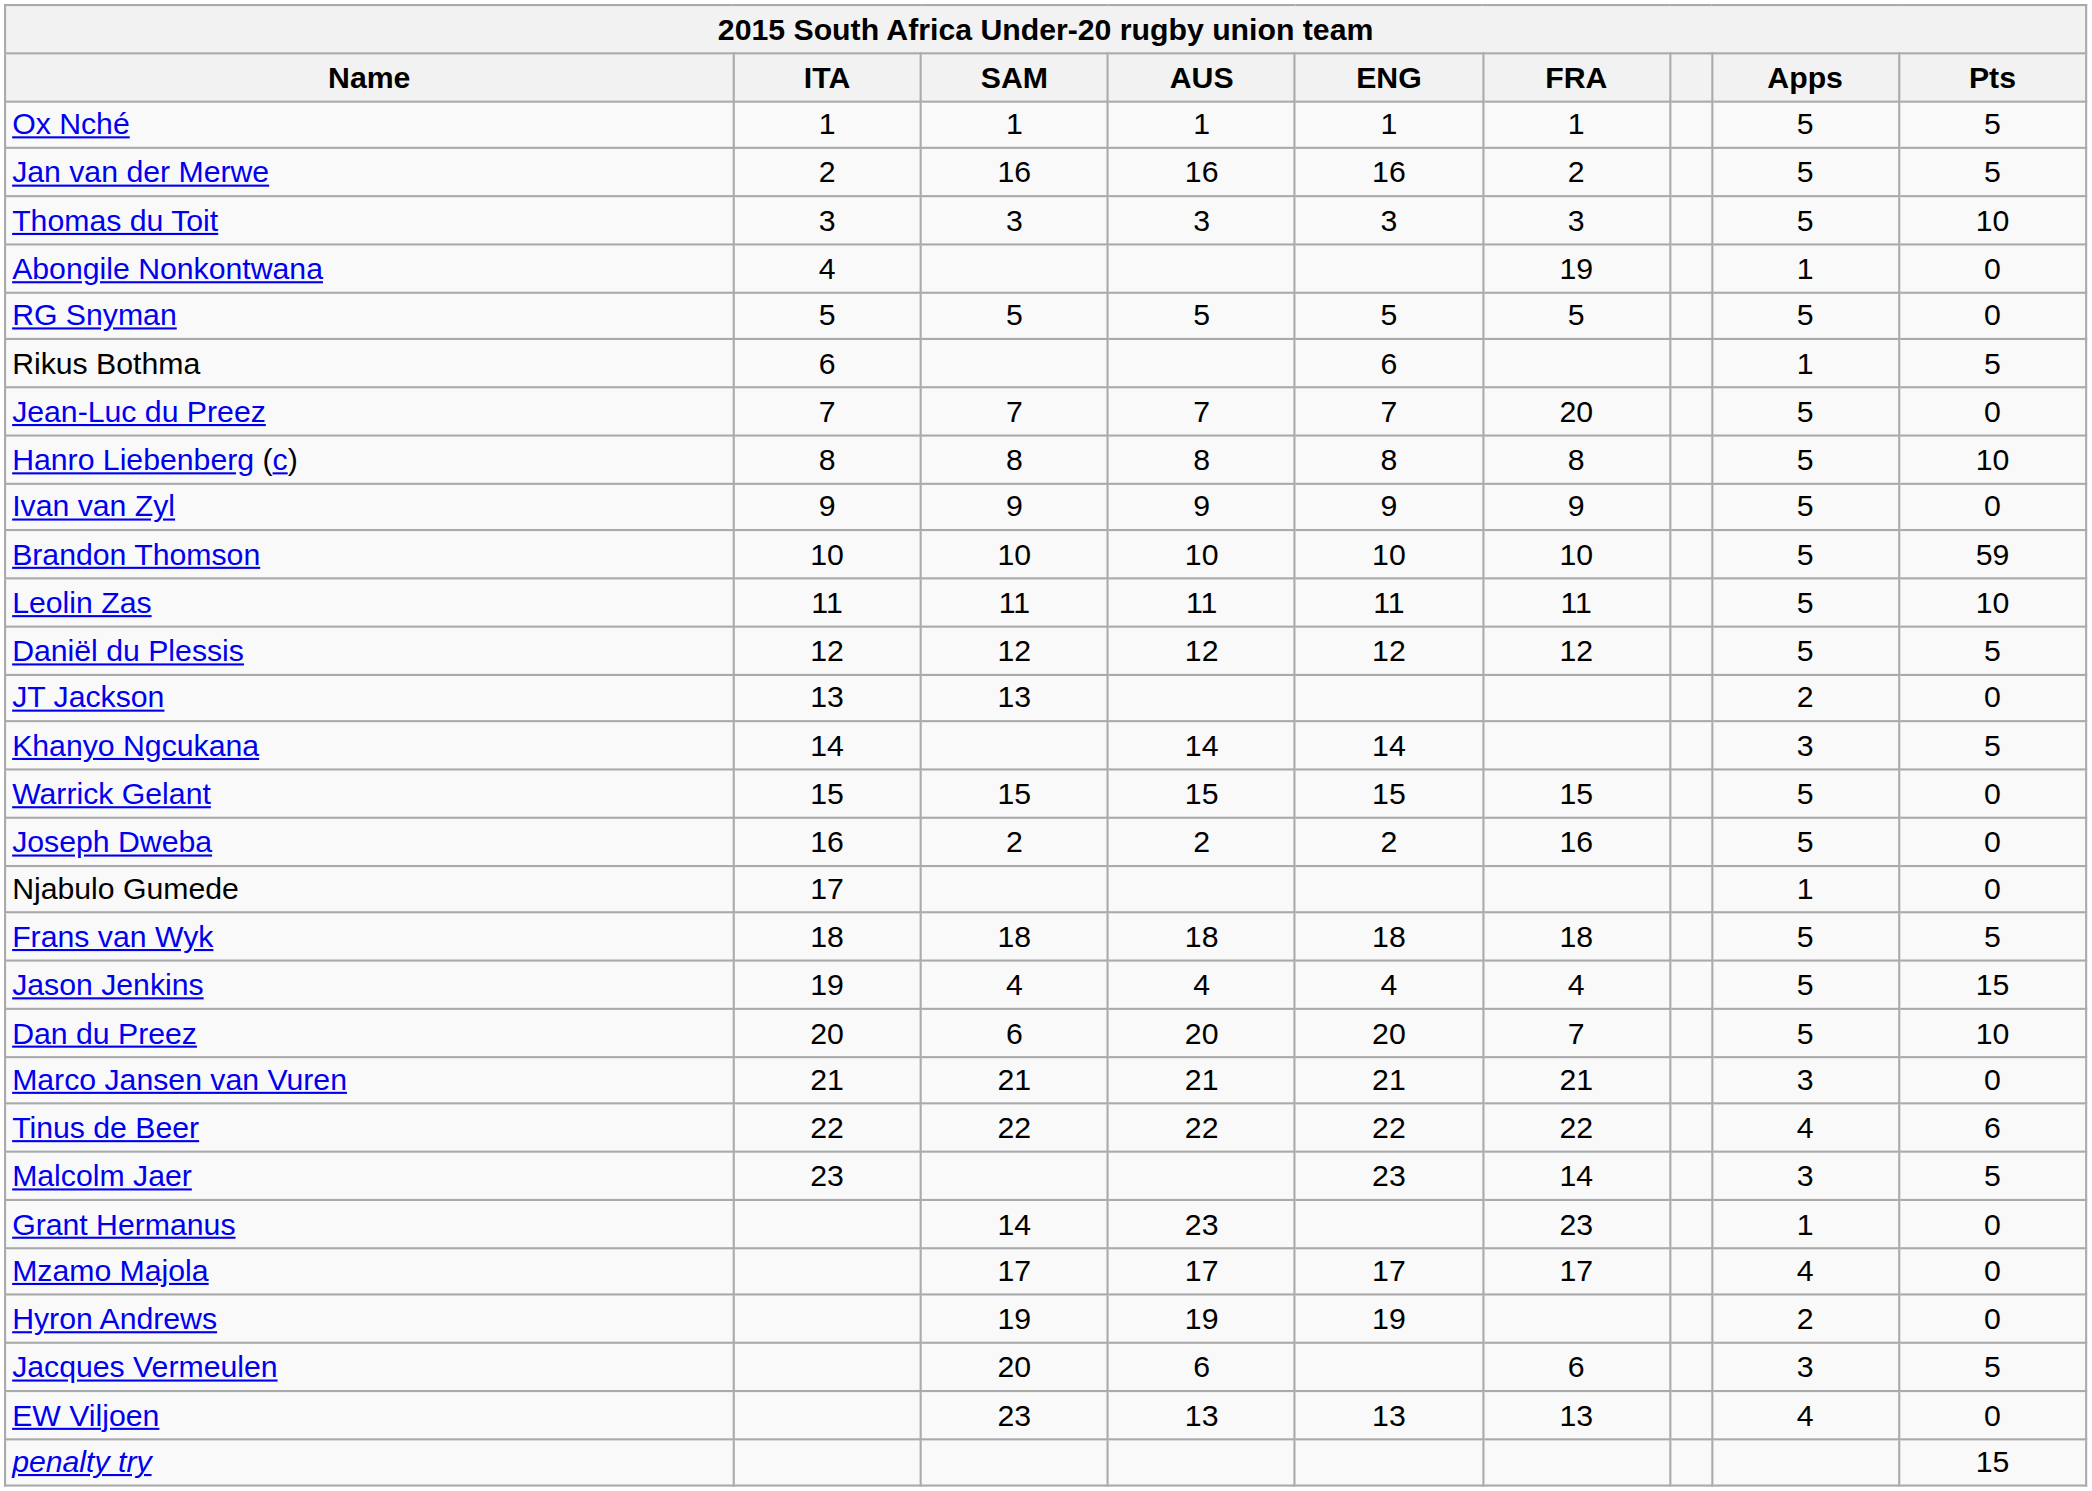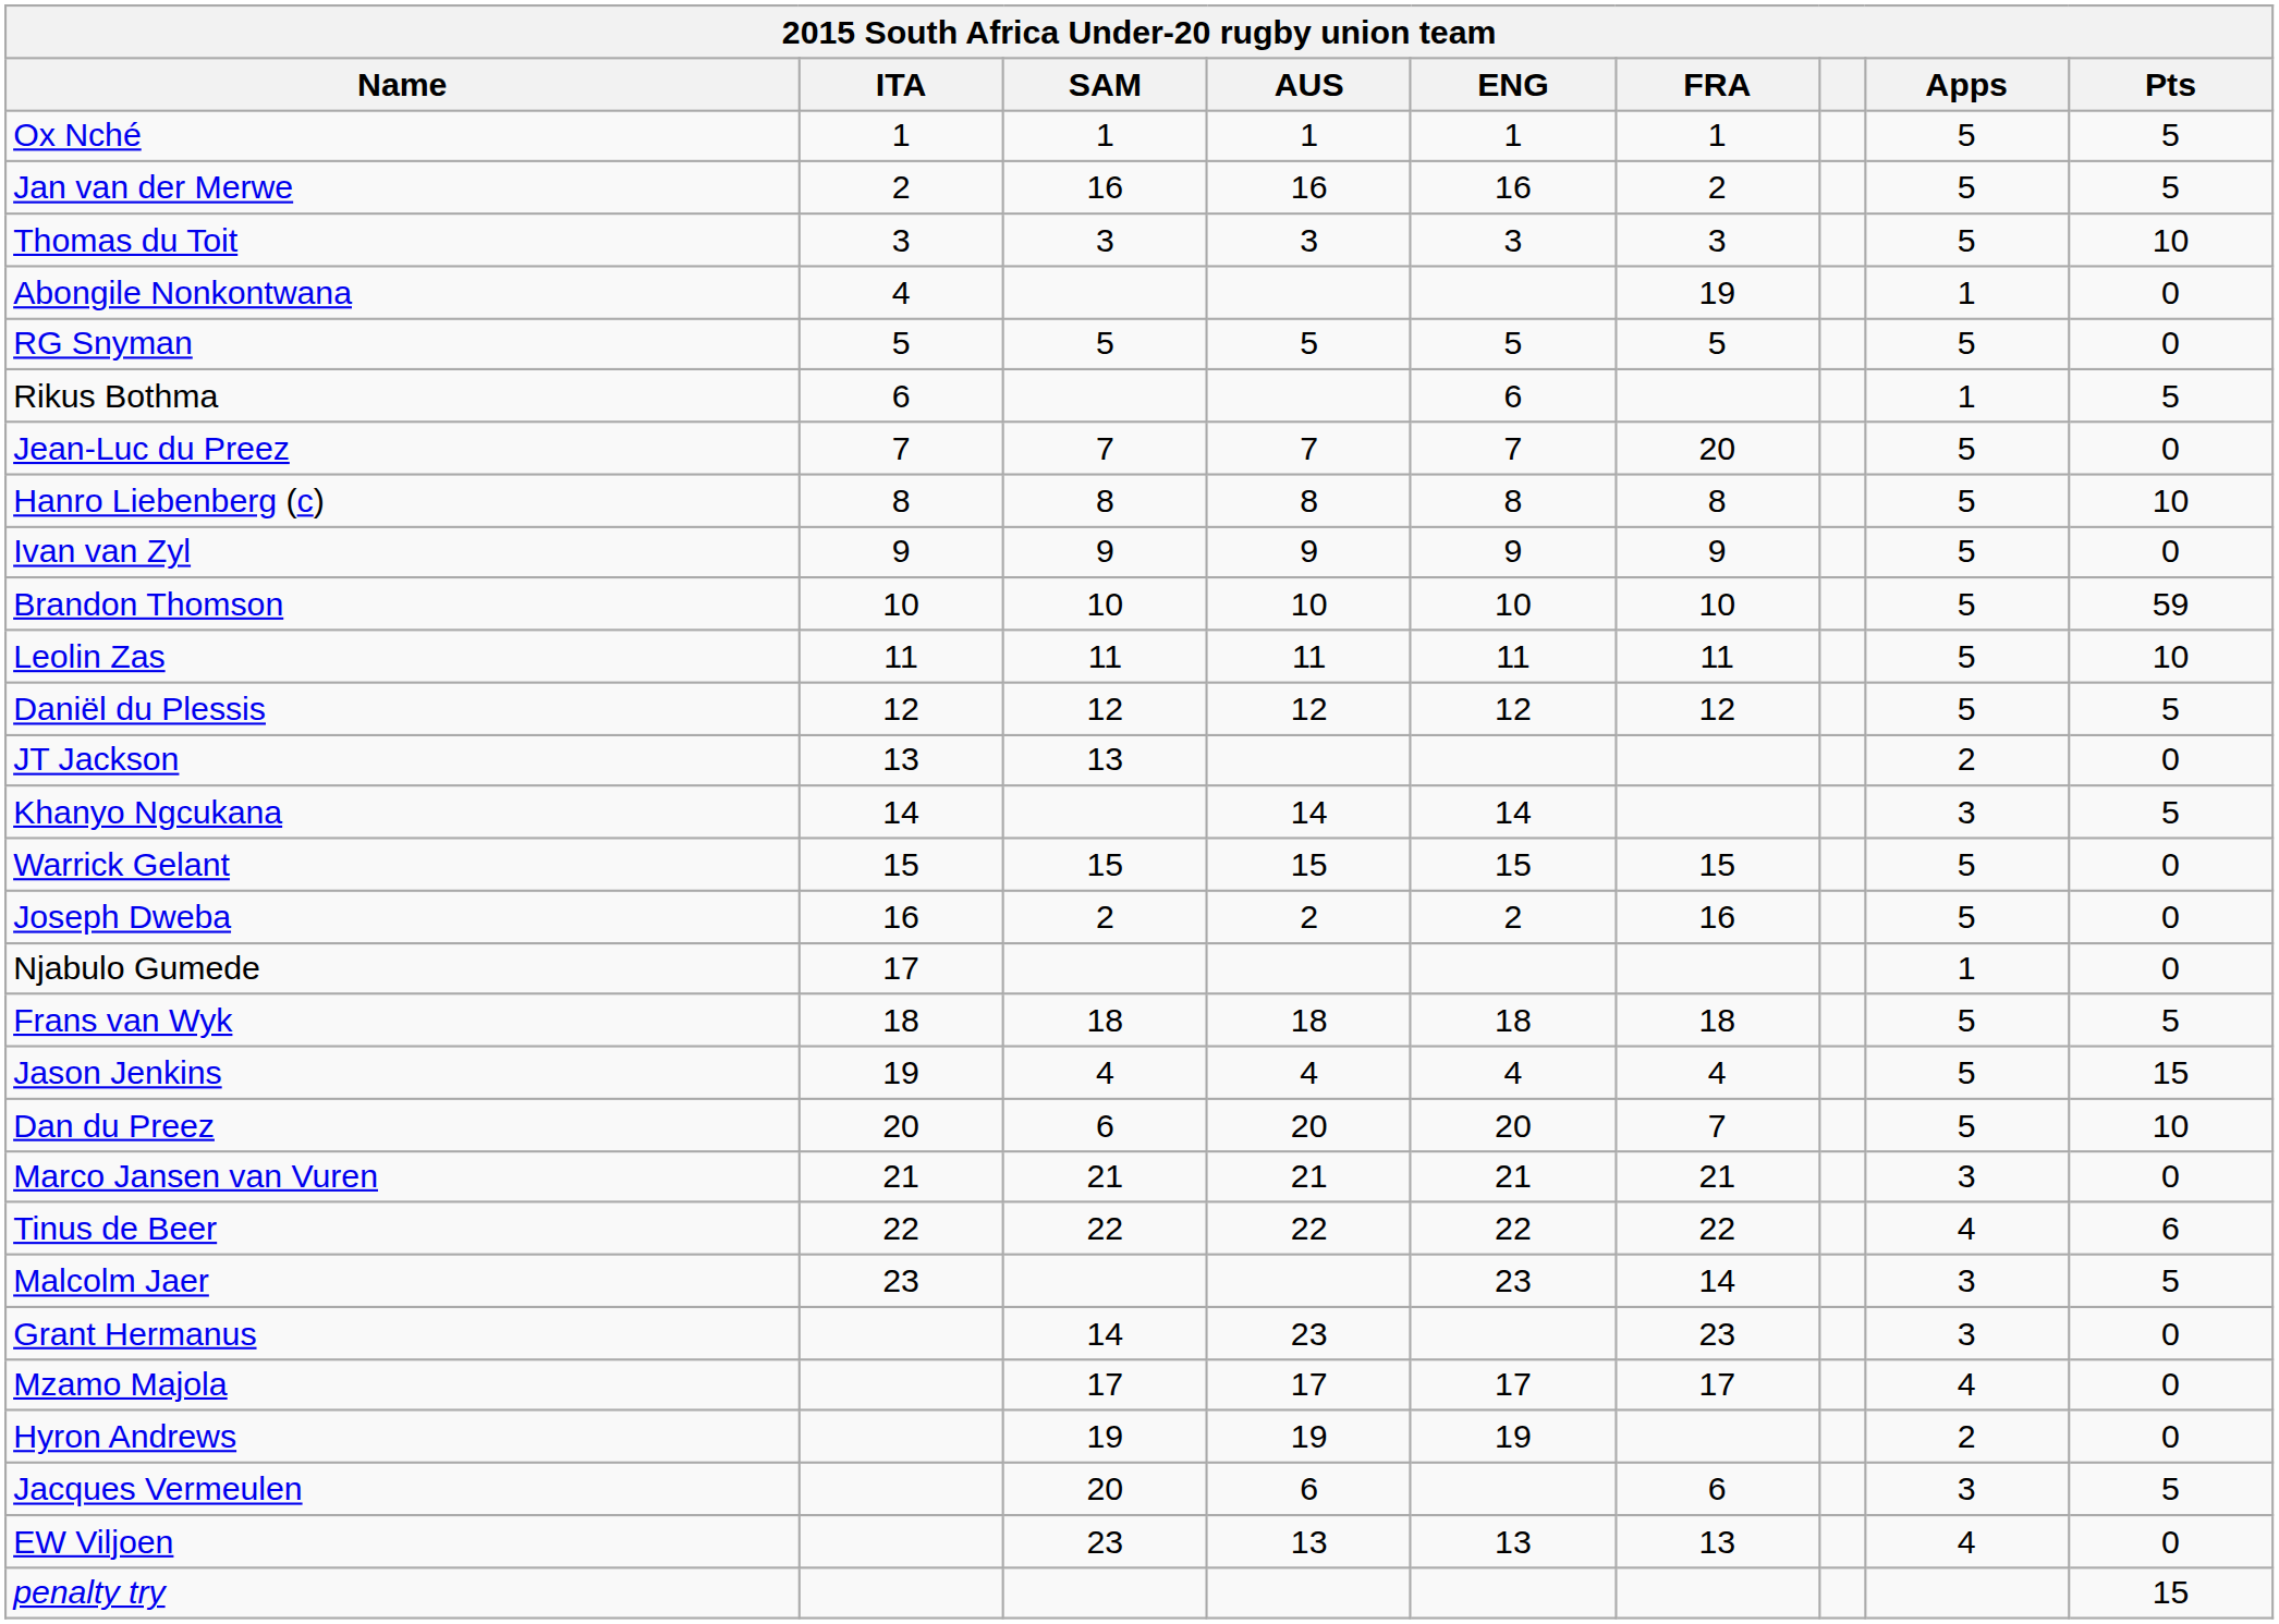Grant Hermanus | Apps: 1 -> 3
